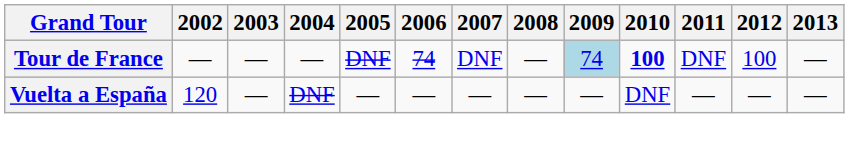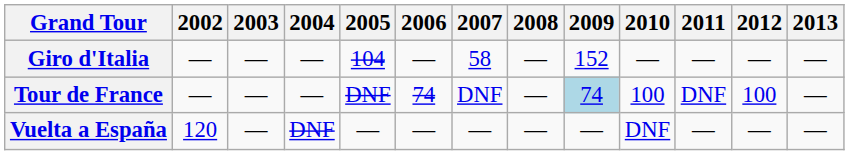+ row: Giro d'Italia | — | — | — | 104 | — | 58 | — | 152 | — | — | — | —
Tour de France | 2010: bold -> normal
